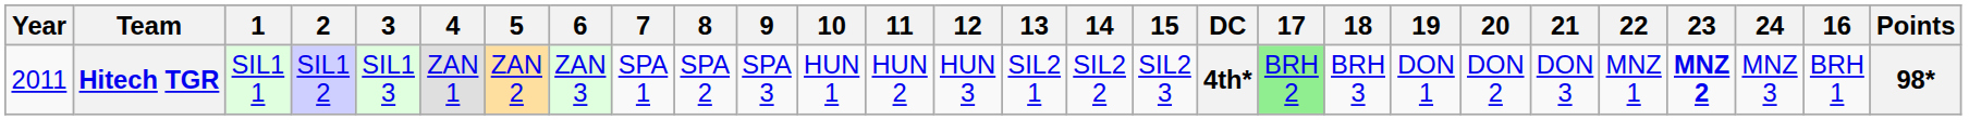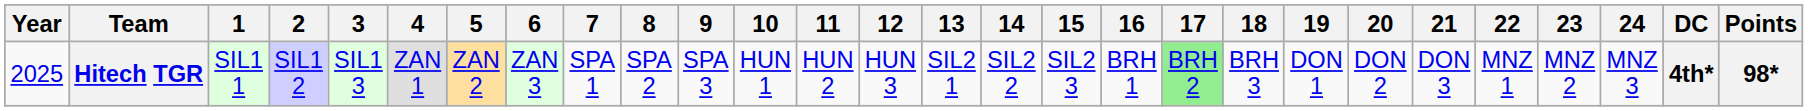columns swapped: 16 <-> DC
Hitech TGR | Year: 2011 -> 2025
Hitech TGR | 23: bold -> normal
